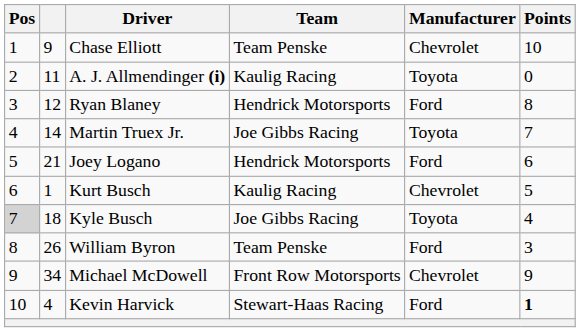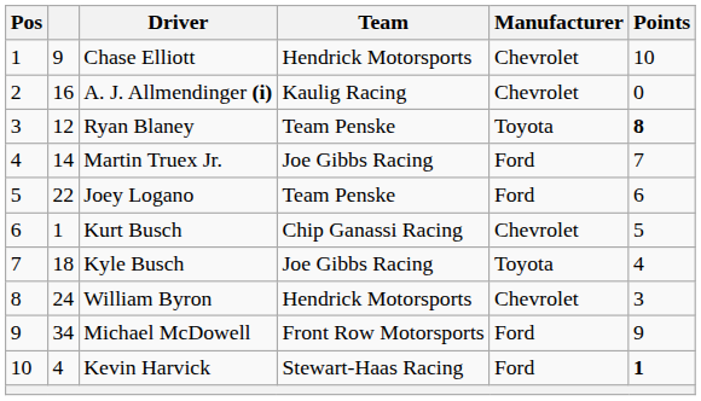Chase Elliott | Team: Team Penske -> Hendrick Motorsports
A. J. Allmendinger (i) | column 2: 11 -> 16
A. J. Allmendinger (i) | Manufacturer: Toyota -> Chevrolet
Ryan Blaney | Team: Hendrick Motorsports -> Team Penske
Ryan Blaney | Manufacturer: Ford -> Toyota
Ryan Blaney | Points: normal -> bold
Martin Truex Jr. | Manufacturer: Toyota -> Ford
Joey Logano | column 2: 21 -> 22
Joey Logano | Team: Hendrick Motorsports -> Team Penske
Kurt Busch | Team: Kaulig Racing -> Chip Ganassi Racing
Kyle Busch | Pos: lightgrey background -> no background
William Byron | column 2: 26 -> 24
William Byron | Team: Team Penske -> Hendrick Motorsports
William Byron | Manufacturer: Ford -> Chevrolet
Michael McDowell | Manufacturer: Chevrolet -> Ford
